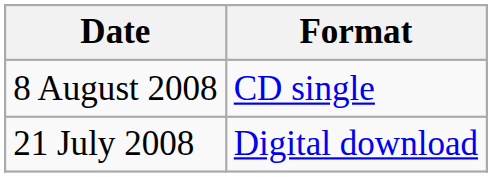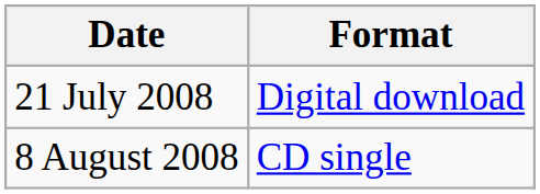rows swapped: 21 July 2008 <-> 8 August 2008
